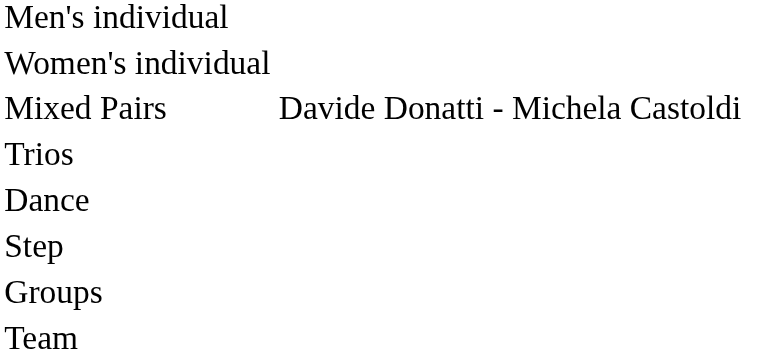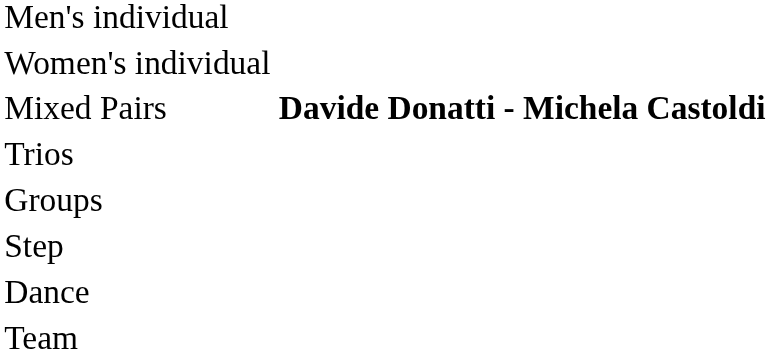Mixed Pairs | column 2: normal -> bold
rows swapped: Groups <-> Dance
